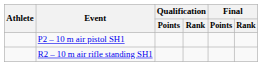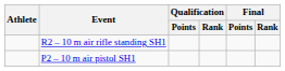rows swapped: P2 – 10 m air pistol SH1 <-> R2 – 10 m air rifle standing SH1
